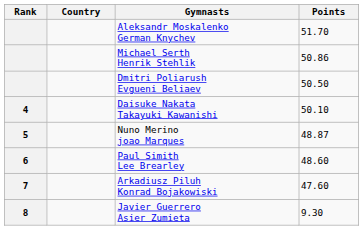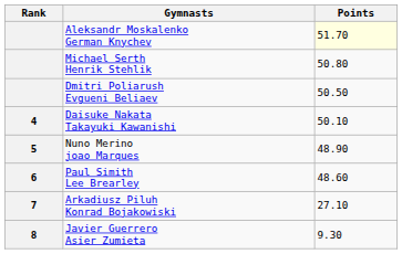- column: Country
Aleksandr Moskalenko German Knychev | Points: no background -> lightyellow background
Michael Serth Henrik Stehlik | Points: 50.86 -> 50.80
Nuno Merino joao Marques | Points: 48.87 -> 48.90
Arkadiusz Piluh Konrad Bojakowiski | Points: 47.60 -> 27.10
